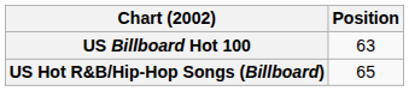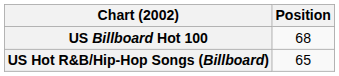US Billboard Hot 100 | Position: 63 -> 68
